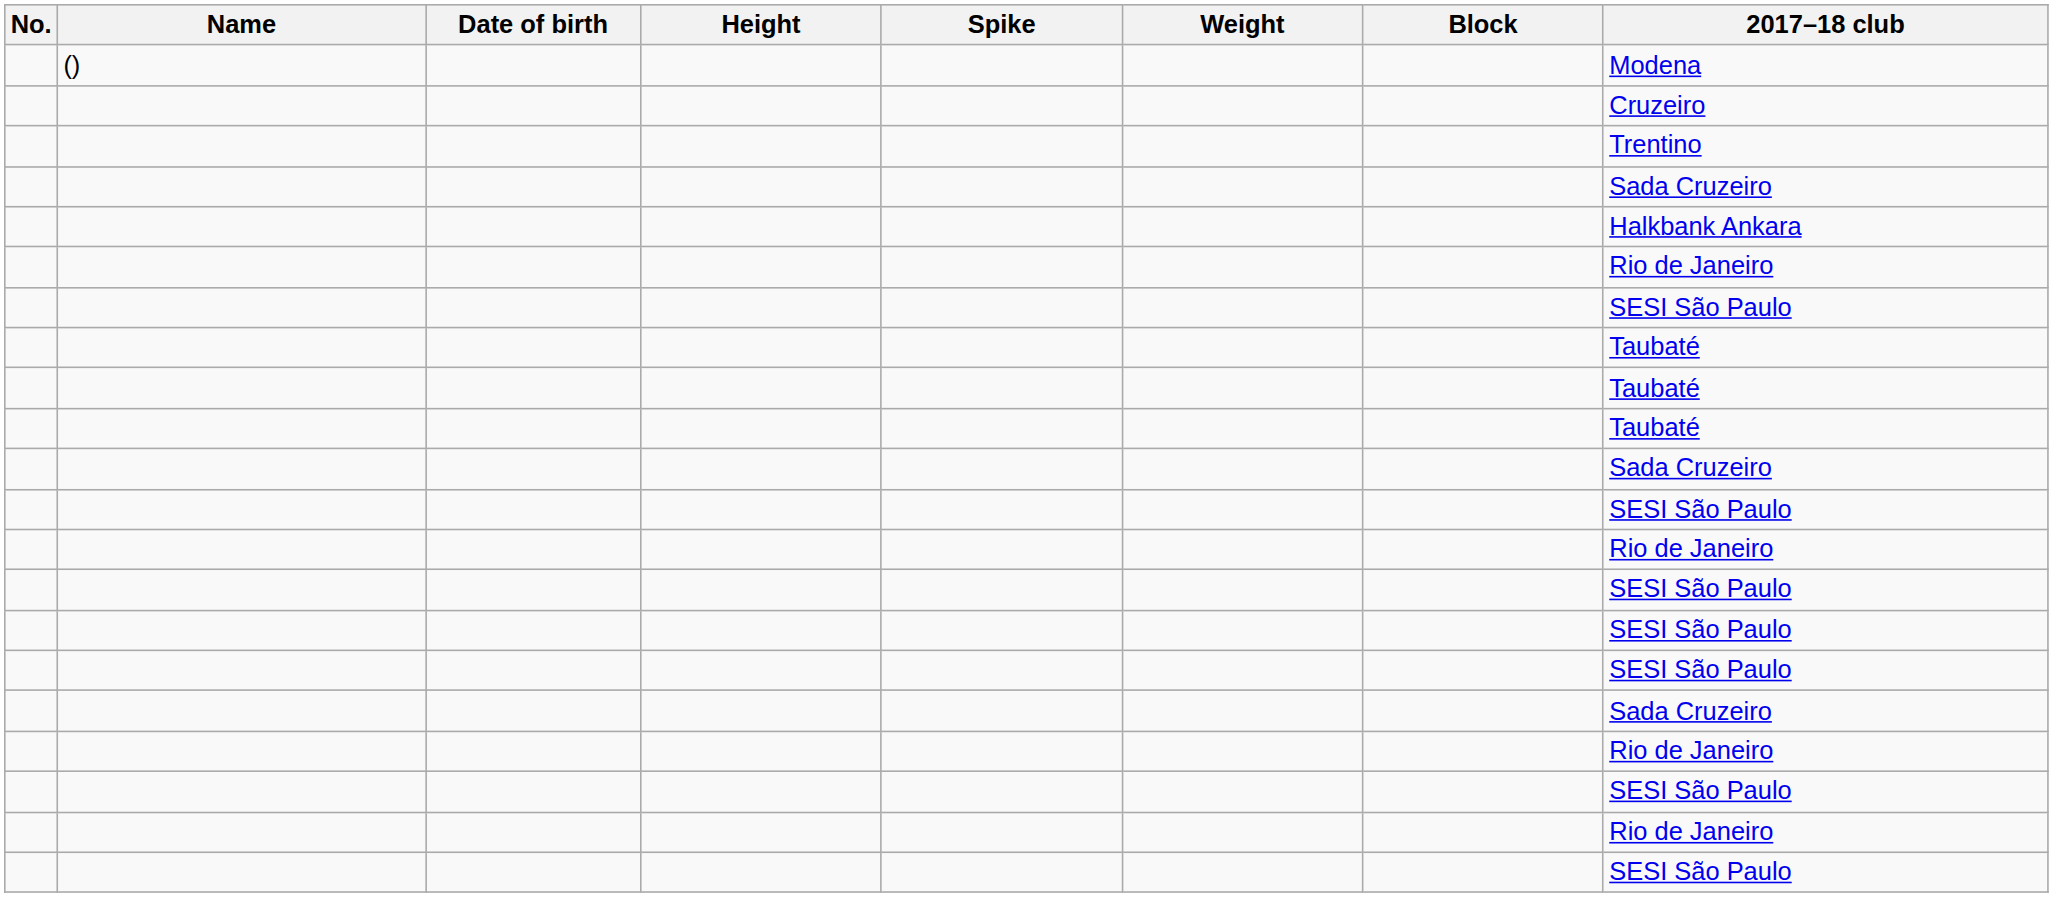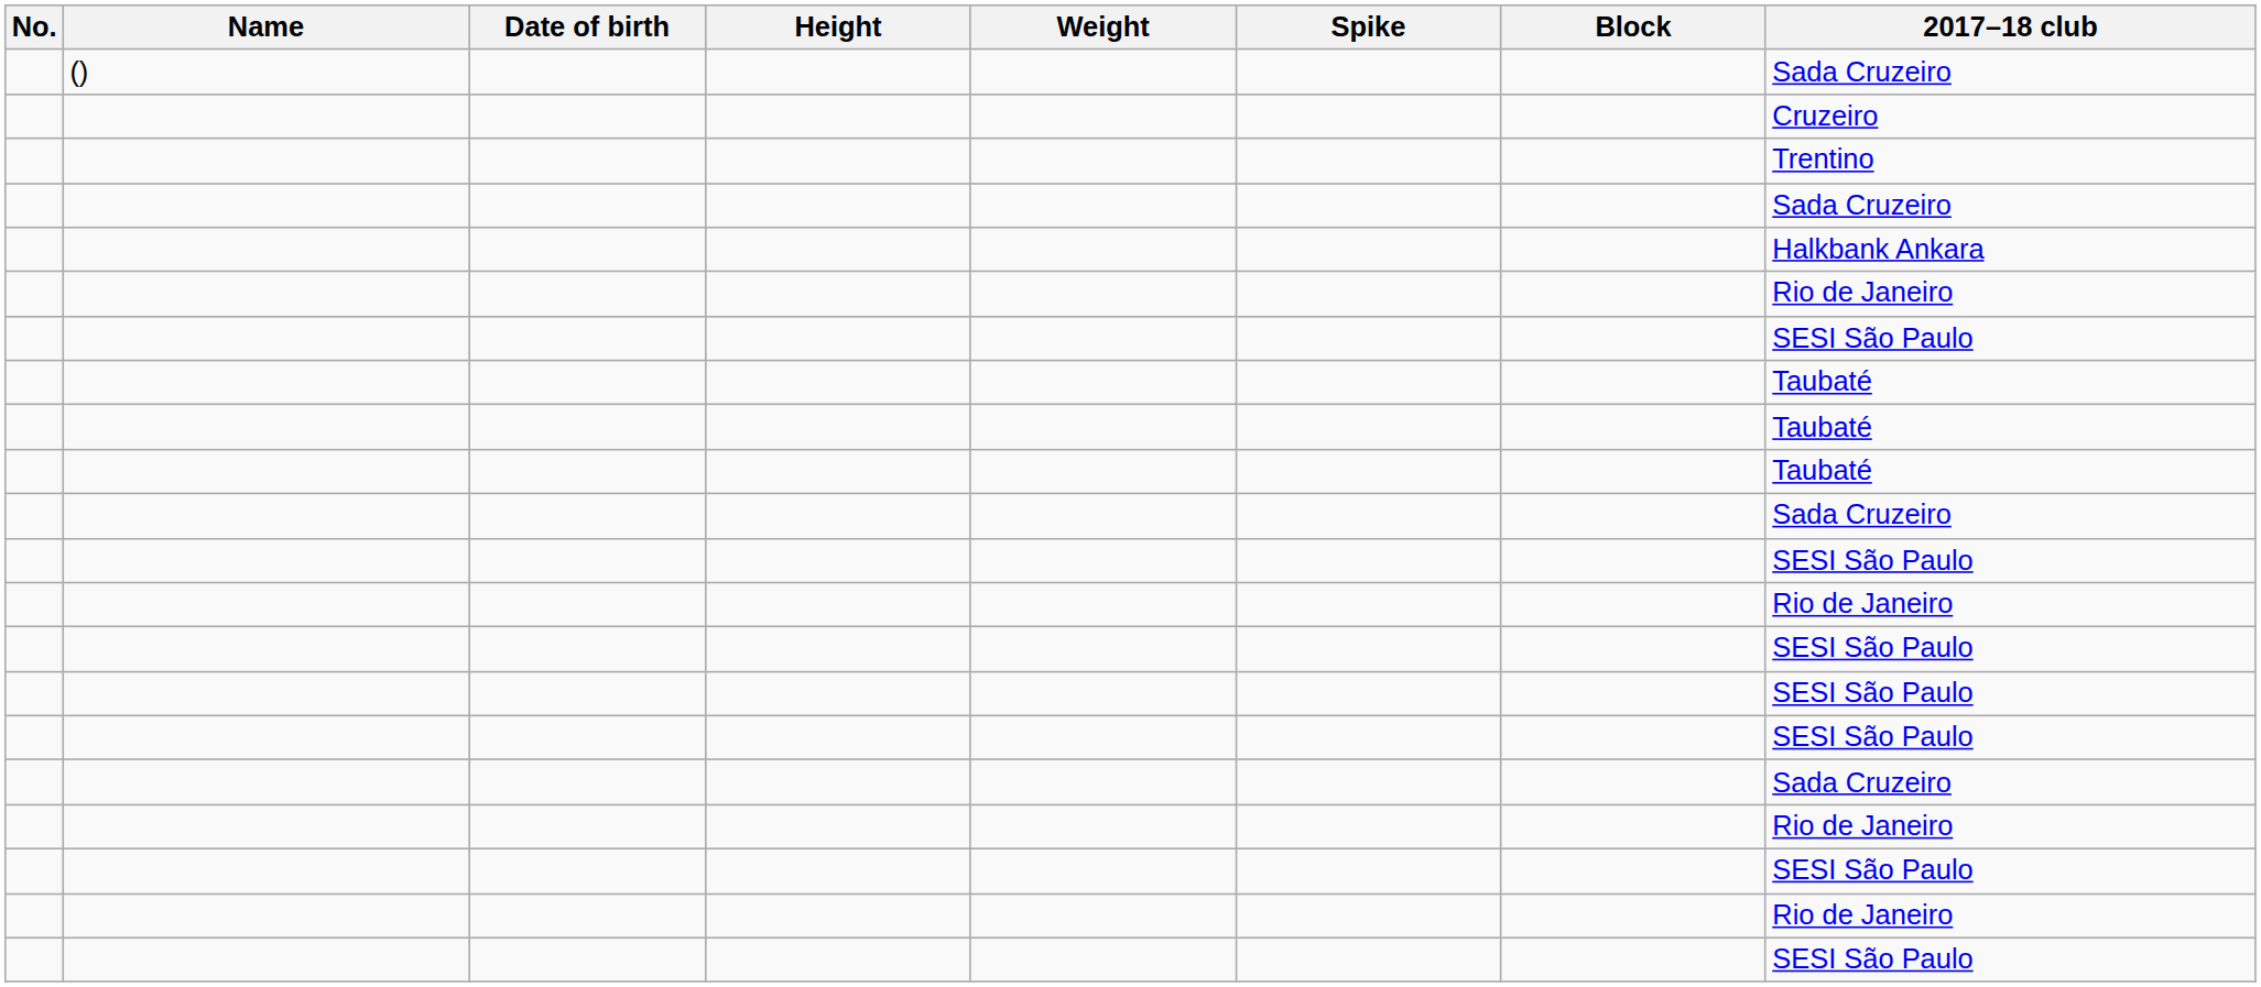columns swapped: Weight <-> Spike
() | 2017–18 club: Modena -> Sada Cruzeiro
